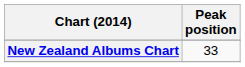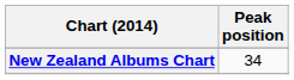New Zealand Albums Chart | Peak position: 33 -> 34
